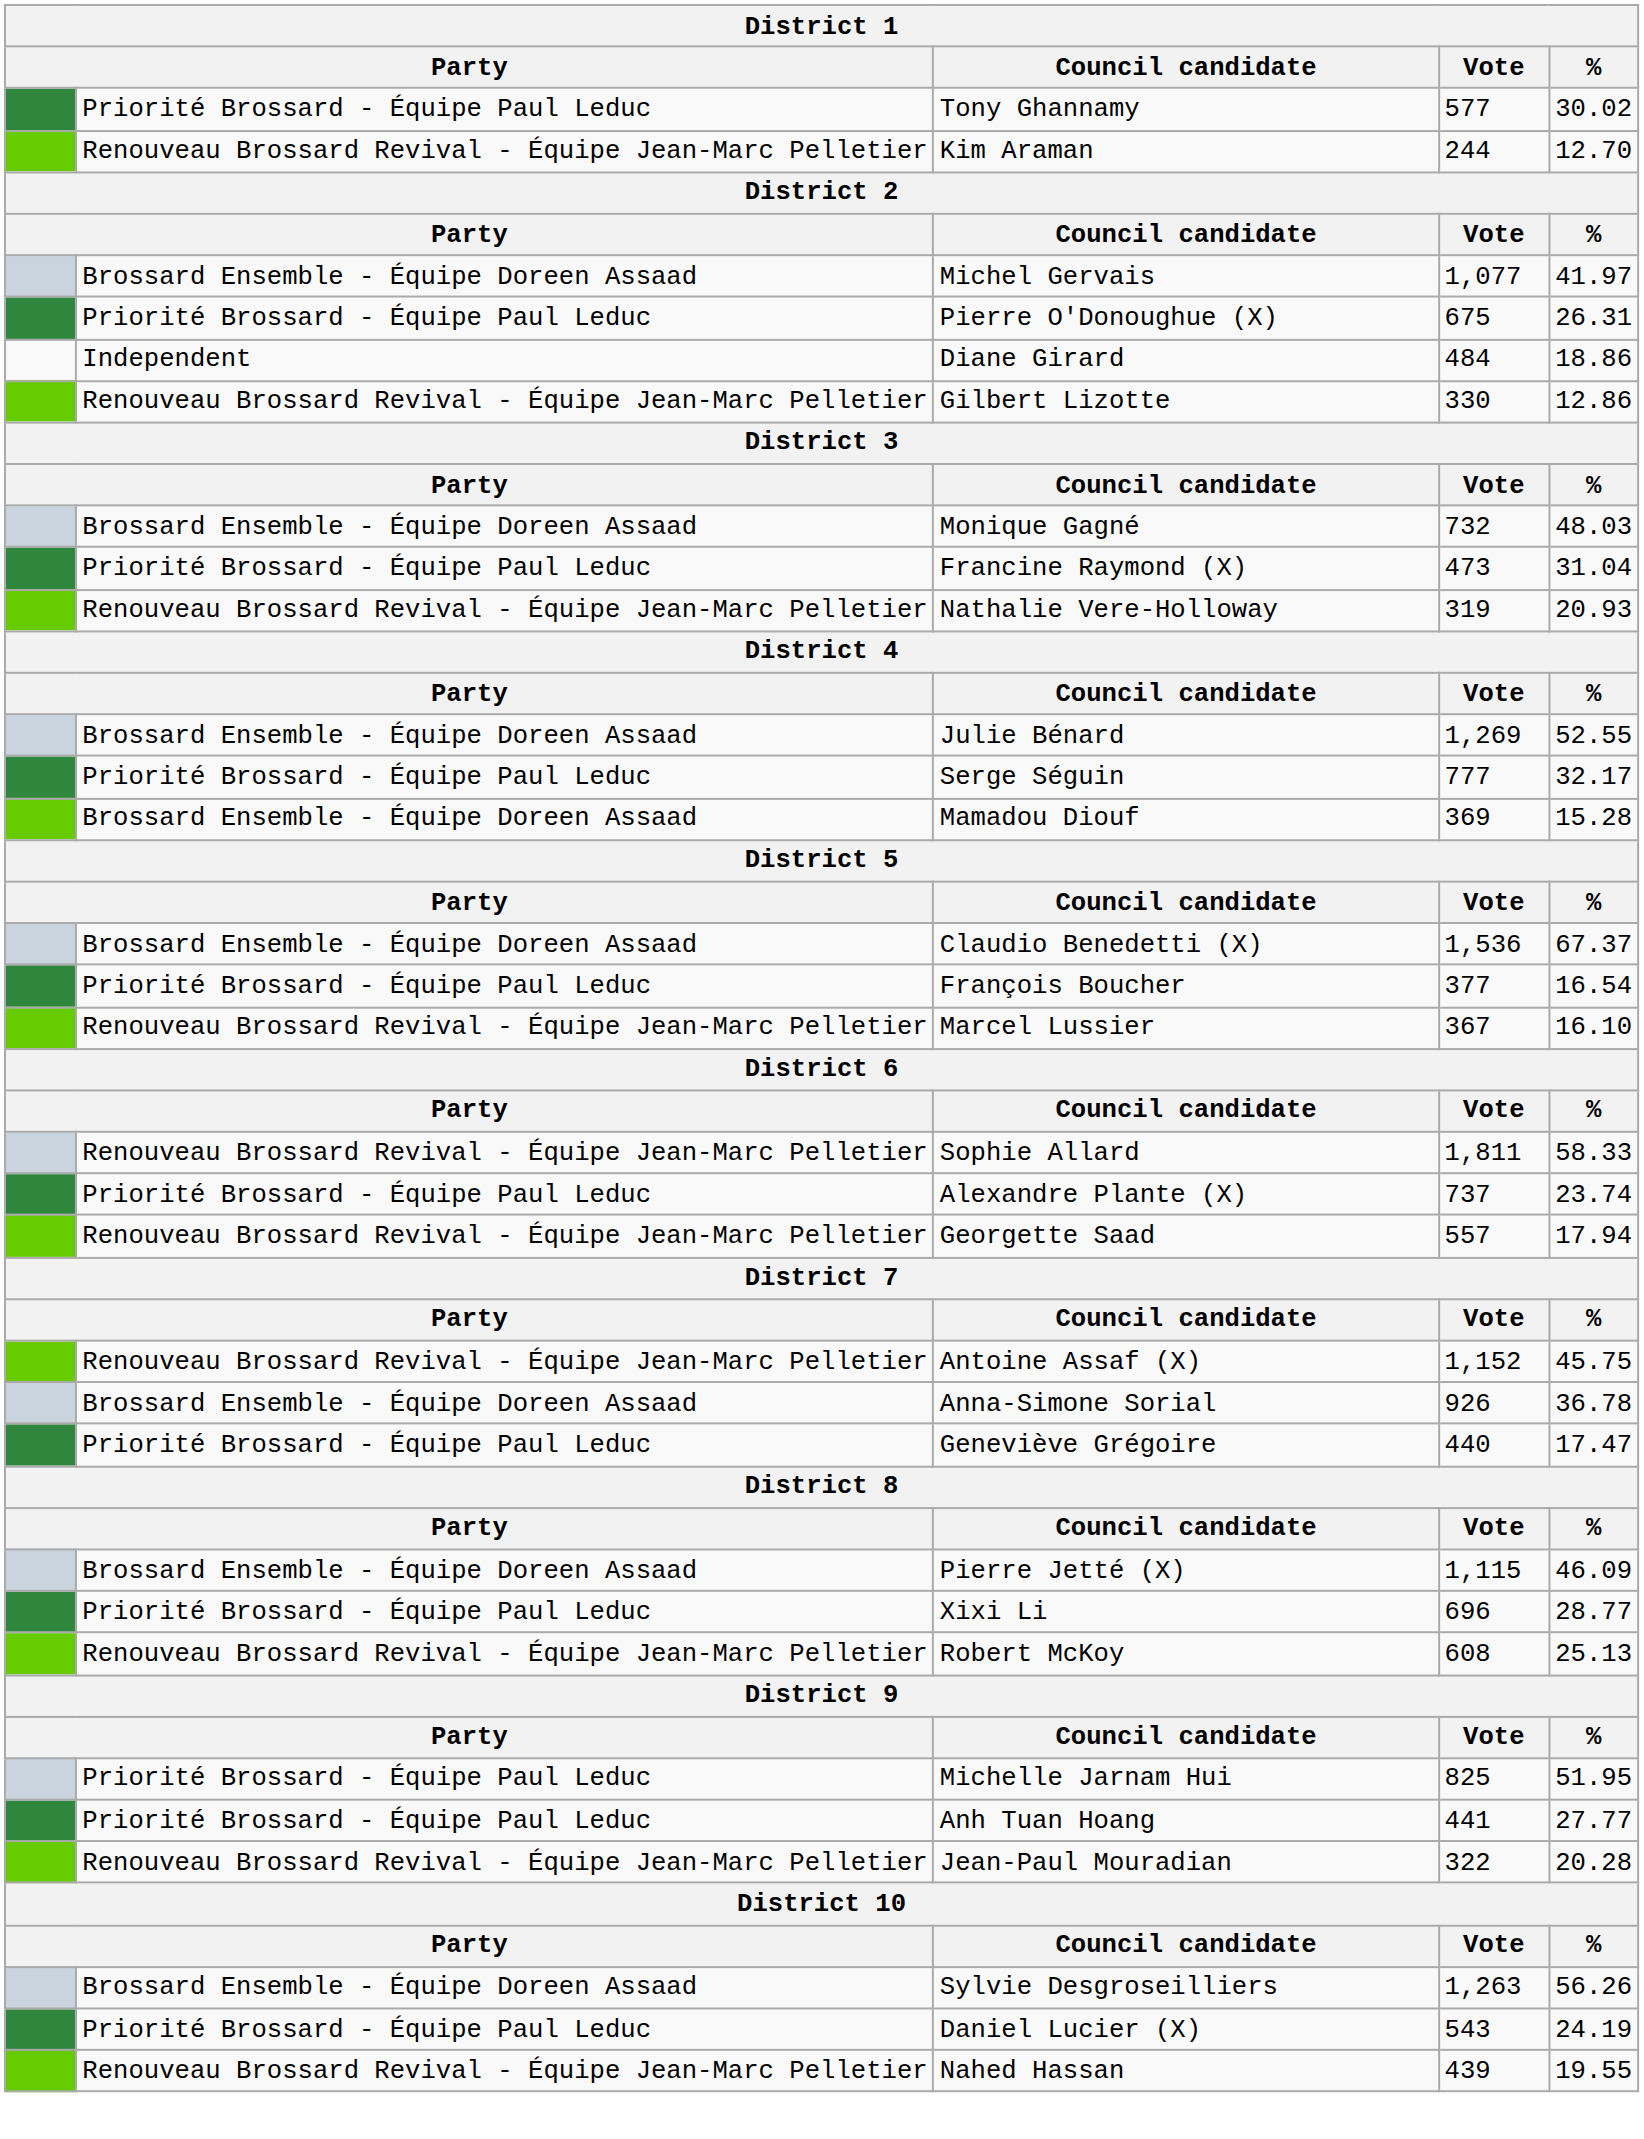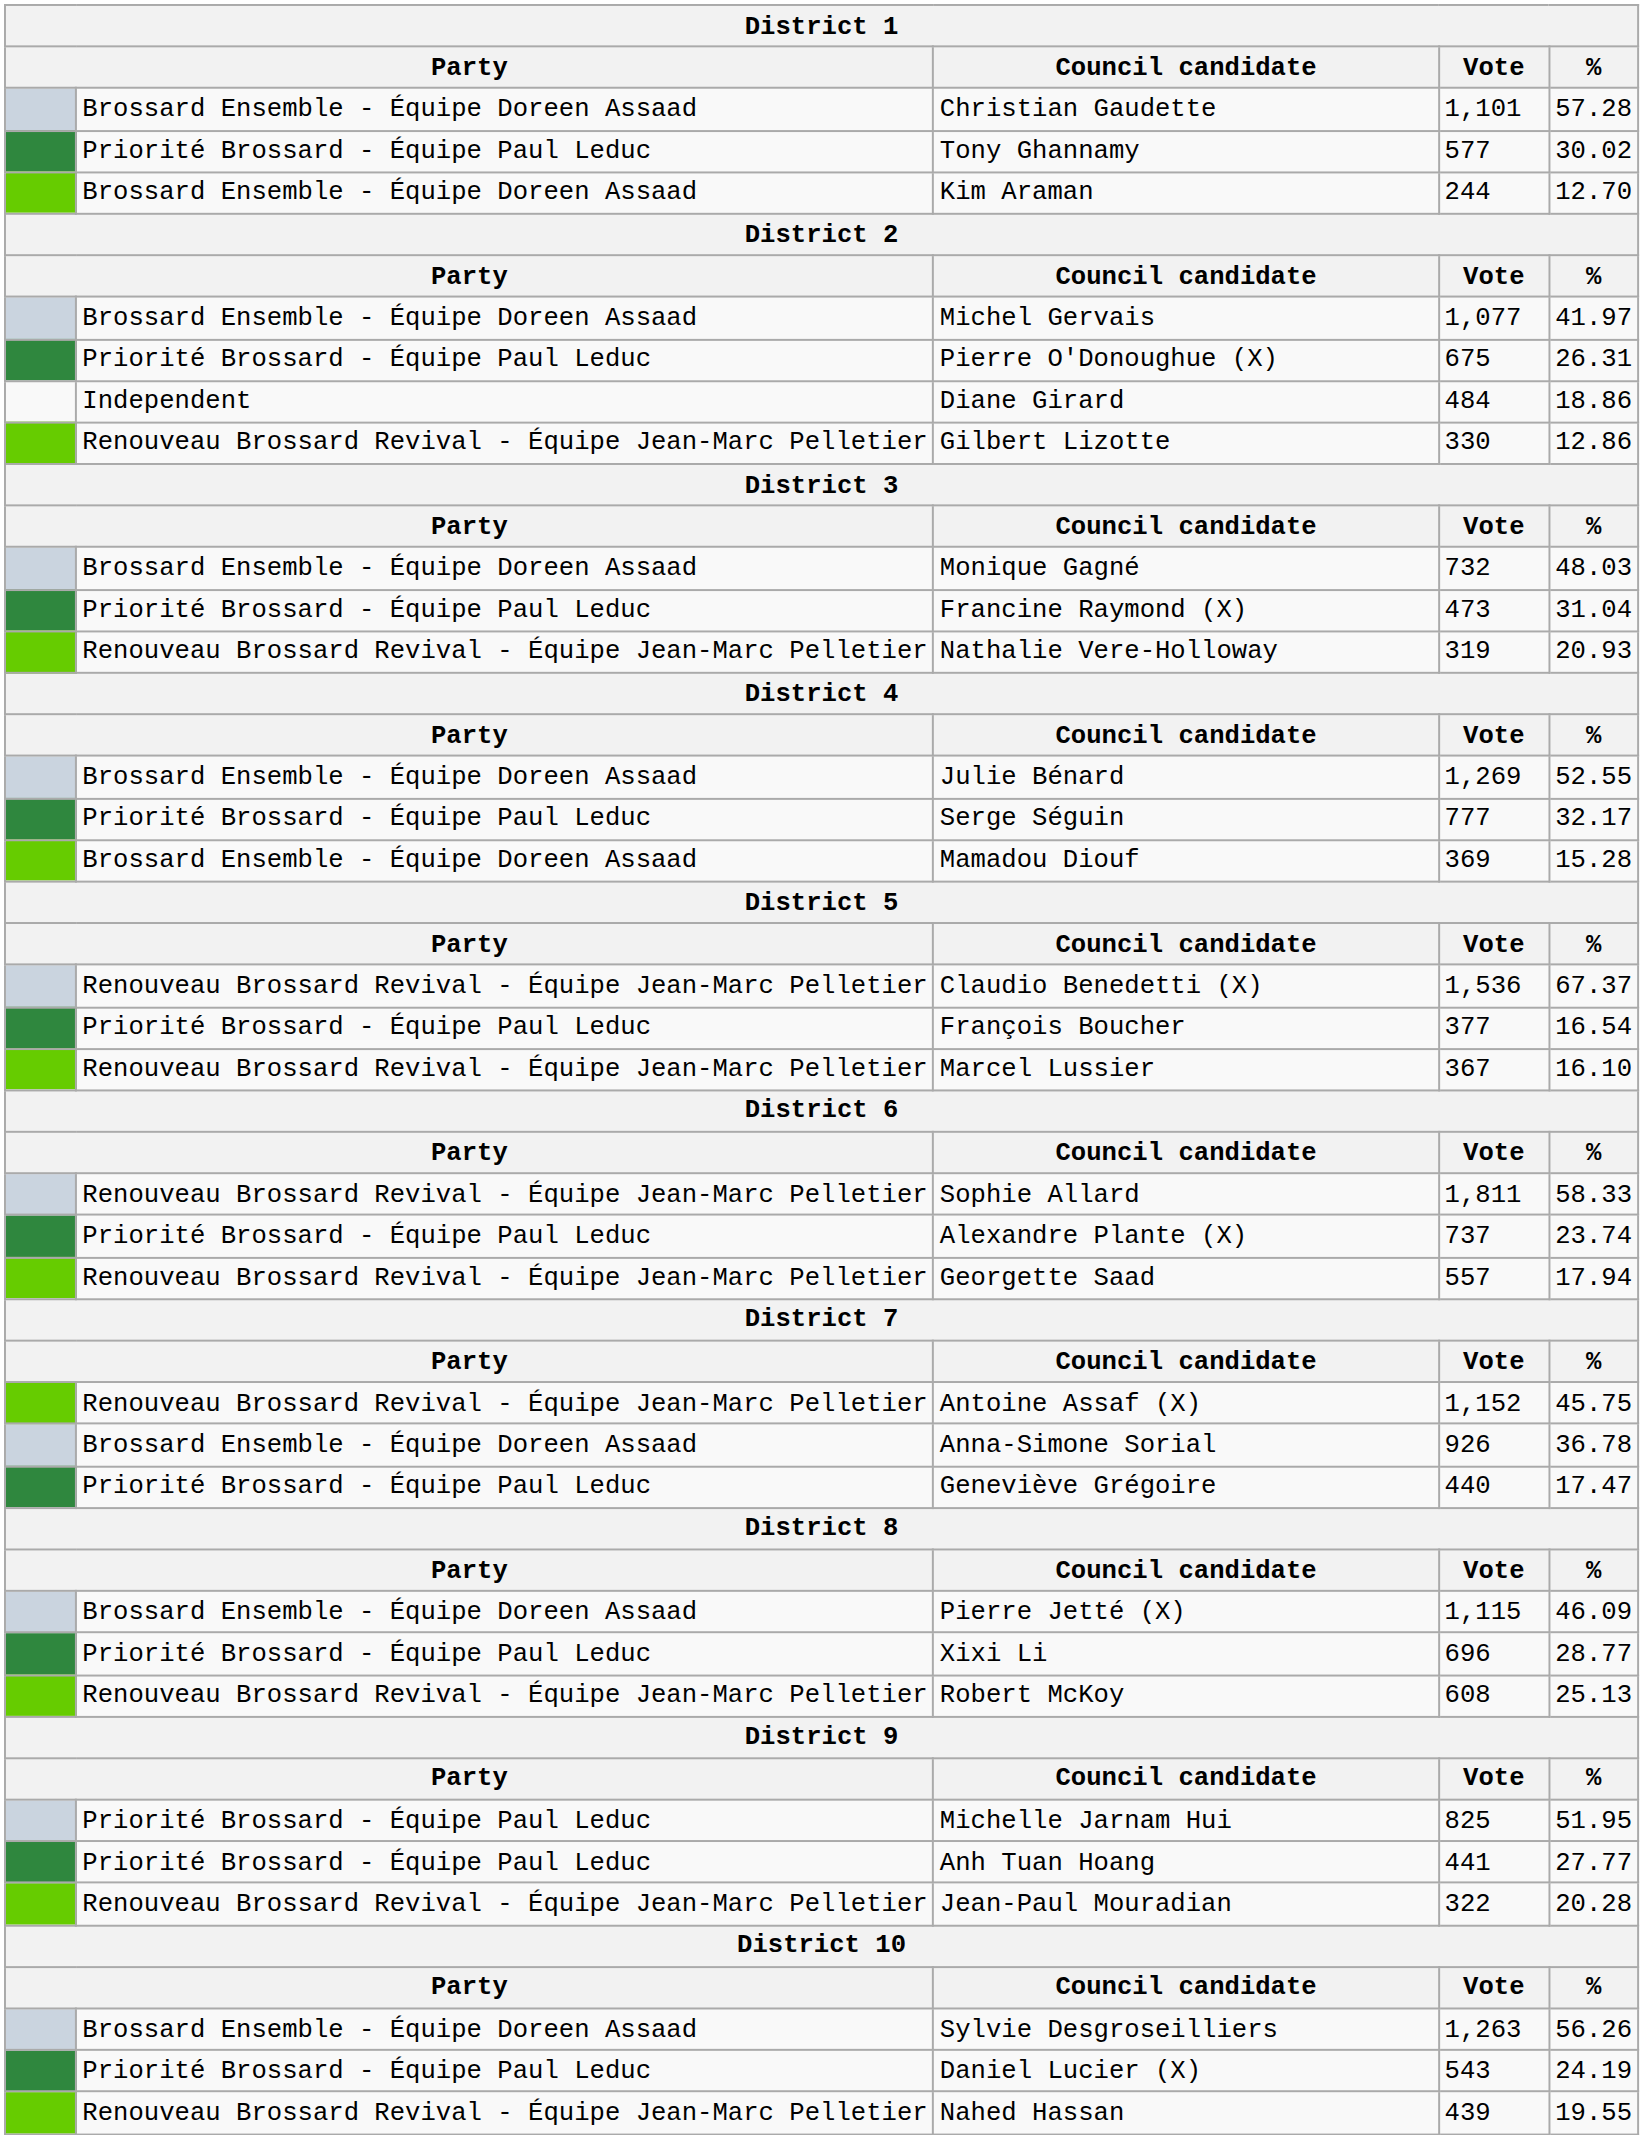+ row: Brossard Ensemble - Équipe Doreen Assaad | Christian Gaudette | 1,101 | 57.28
Kim Araman | column 2: Renouveau Brossard Revival - Équipe Jean-Marc Pelletier -> Brossard Ensemble - Équipe Doreen Assaad
Claudio Benedetti (X) | column 2: Brossard Ensemble - Équipe Doreen Assaad -> Renouveau Brossard Revival - Équipe Jean-Marc Pelletier
